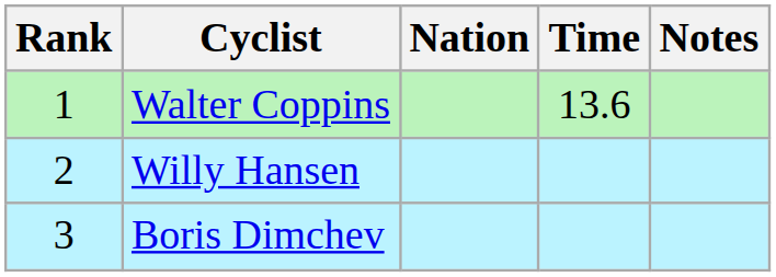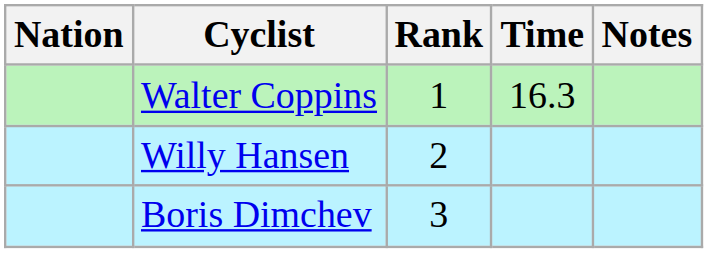columns swapped: Rank <-> Nation
Walter Coppins | Time: 13.6 -> 16.3
